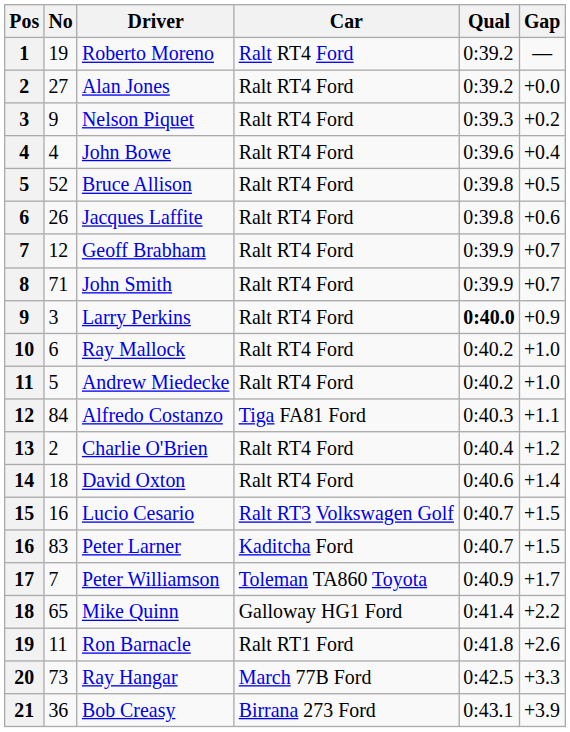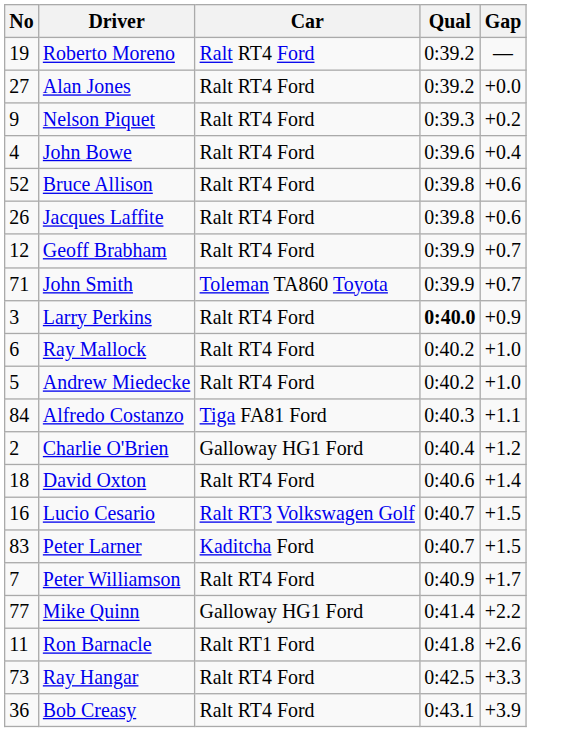- column: Pos | 1 | 2 | 3 | 4 | 5 | 6 | 7 | 8 | 9 | 10 | 11 | 12 | 13 | 14 | 15 | 16 | 17 | 18 | 19 | 20 | 21
Bruce Allison | Gap: +0.5 -> +0.6
John Smith | Car: Ralt RT4 Ford -> Toleman TA860 Toyota
Charlie O'Brien | Car: Ralt RT4 Ford -> Galloway HG1 Ford
Peter Williamson | Car: Toleman TA860 Toyota -> Ralt RT4 Ford
Mike Quinn | No: 65 -> 77
Ray Hangar | Car: March 77B Ford -> Ralt RT4 Ford
Bob Creasy | Car: Birrana 273 Ford -> Ralt RT4 Ford
